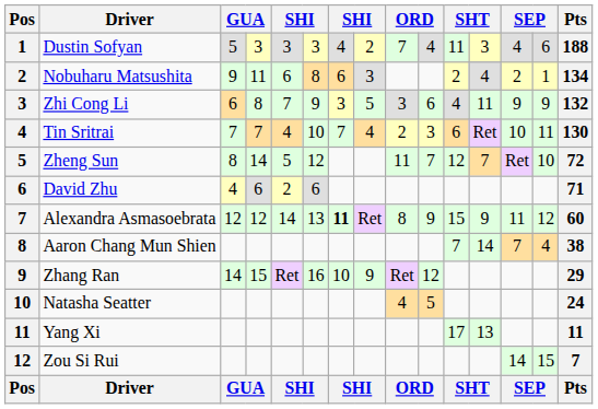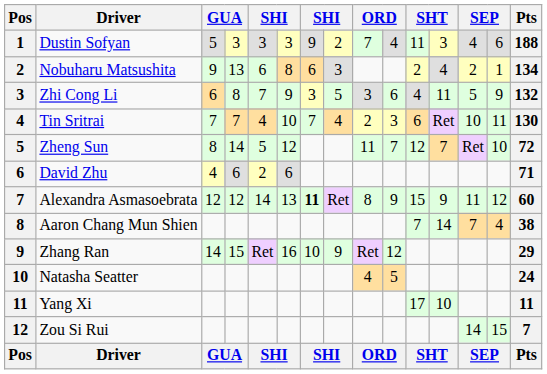Dustin Sofyan | column 7: 4 -> 9
Nobuharu Matsushita | column 4: 11 -> 13
Zhi Cong Li | column 13: 9 -> 5
Yang Xi | column 12: 13 -> 10
